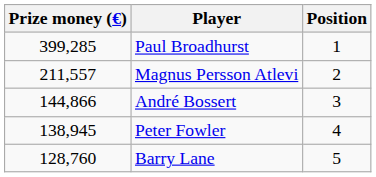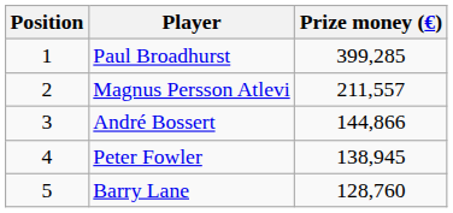columns swapped: Position <-> Prize money (€)
